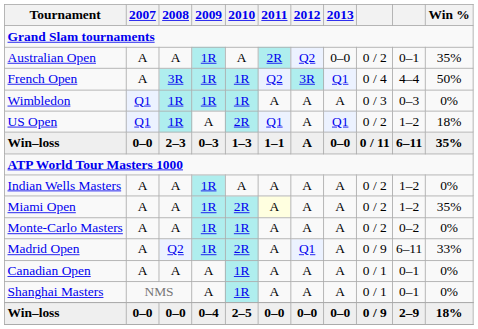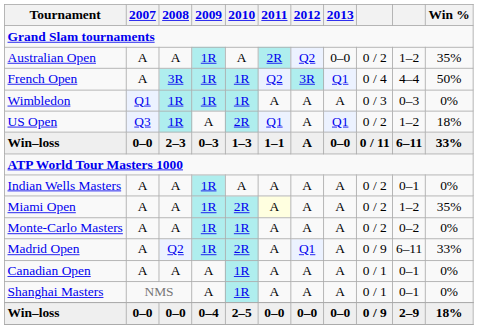Australian Open | column 10: 0–1 -> 1–2
US Open | 2007: Q1 -> Q3
Win–loss / 2–3 | Win %: 35% -> 33%
Indian Wells Masters | column 10: 1–2 -> 0–1
